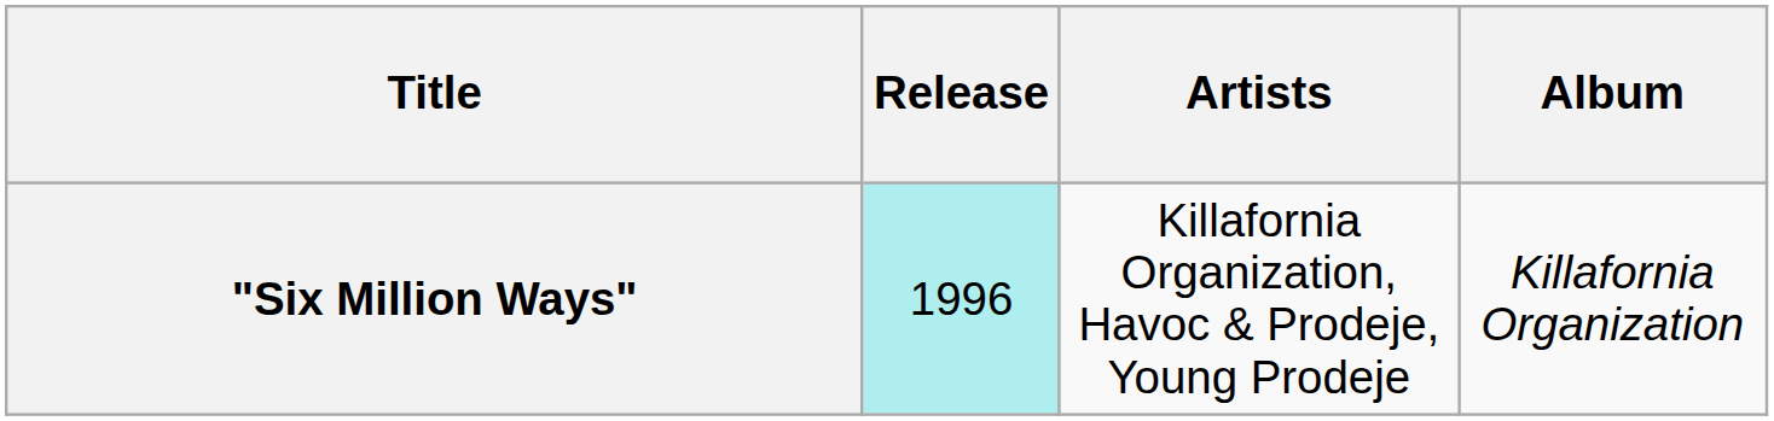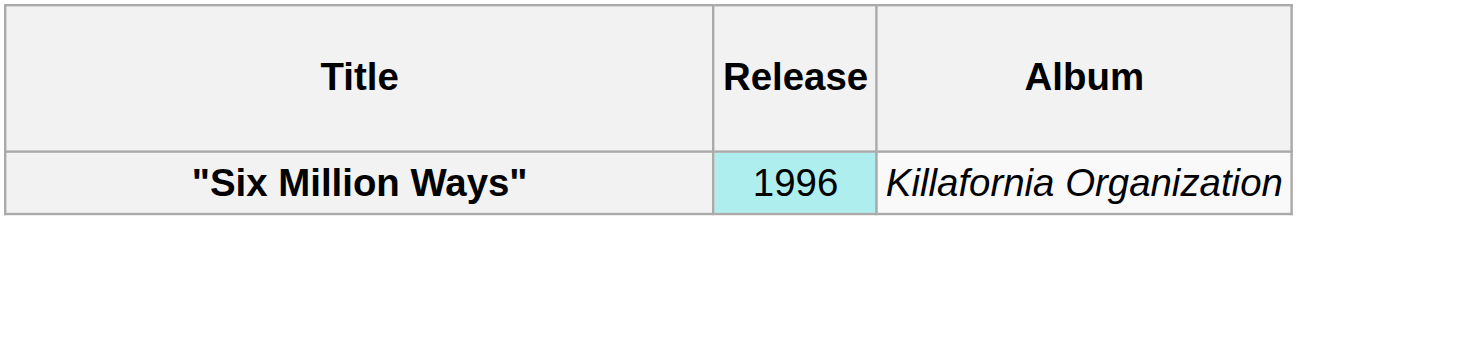- column: Artists | Killafornia Organization, Havoc & Prodeje, Young Prodeje
